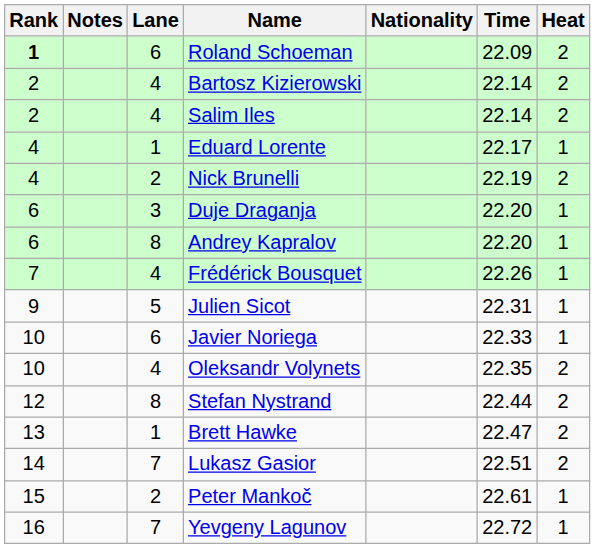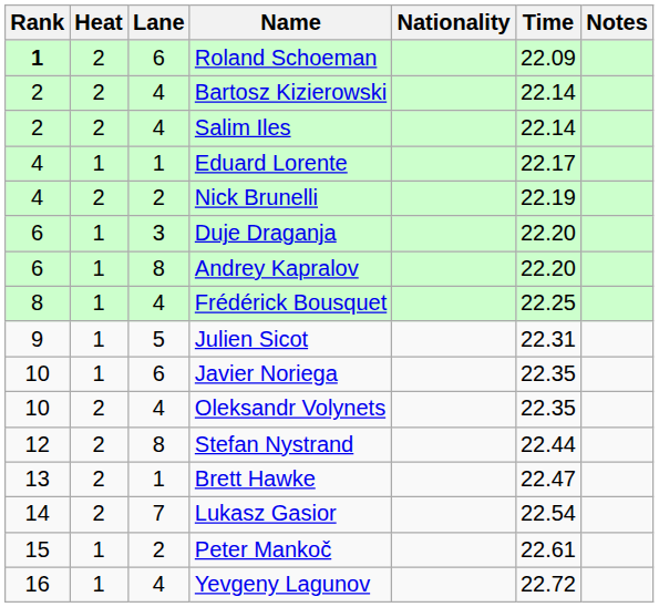columns swapped: Heat <-> Notes
Frédérick Bousquet | Rank: 7 -> 8
Frédérick Bousquet | Time: 22.26 -> 22.25
Javier Noriega | Time: 22.33 -> 22.35
Lukasz Gasior | Time: 22.51 -> 22.54
Yevgeny Lagunov | Lane: 7 -> 4
